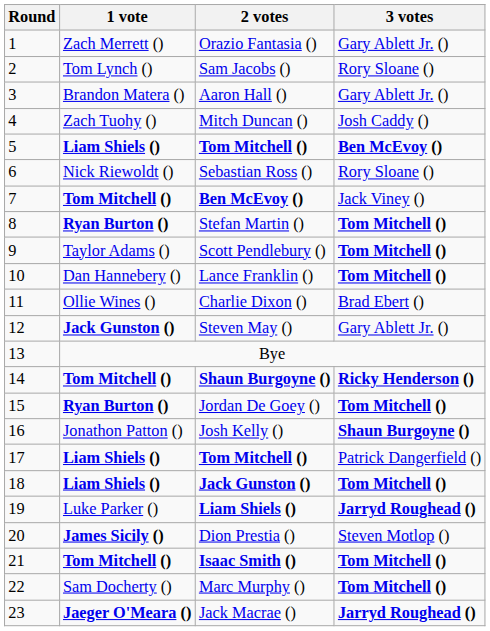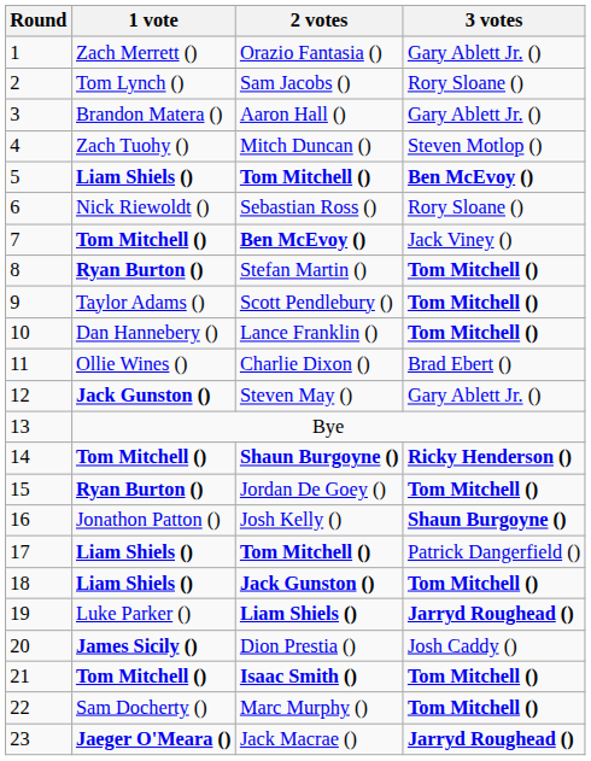Mitch Duncan () | 3 votes: Josh Caddy () -> Steven Motlop ()
Dion Prestia () | 3 votes: Steven Motlop () -> Josh Caddy ()
